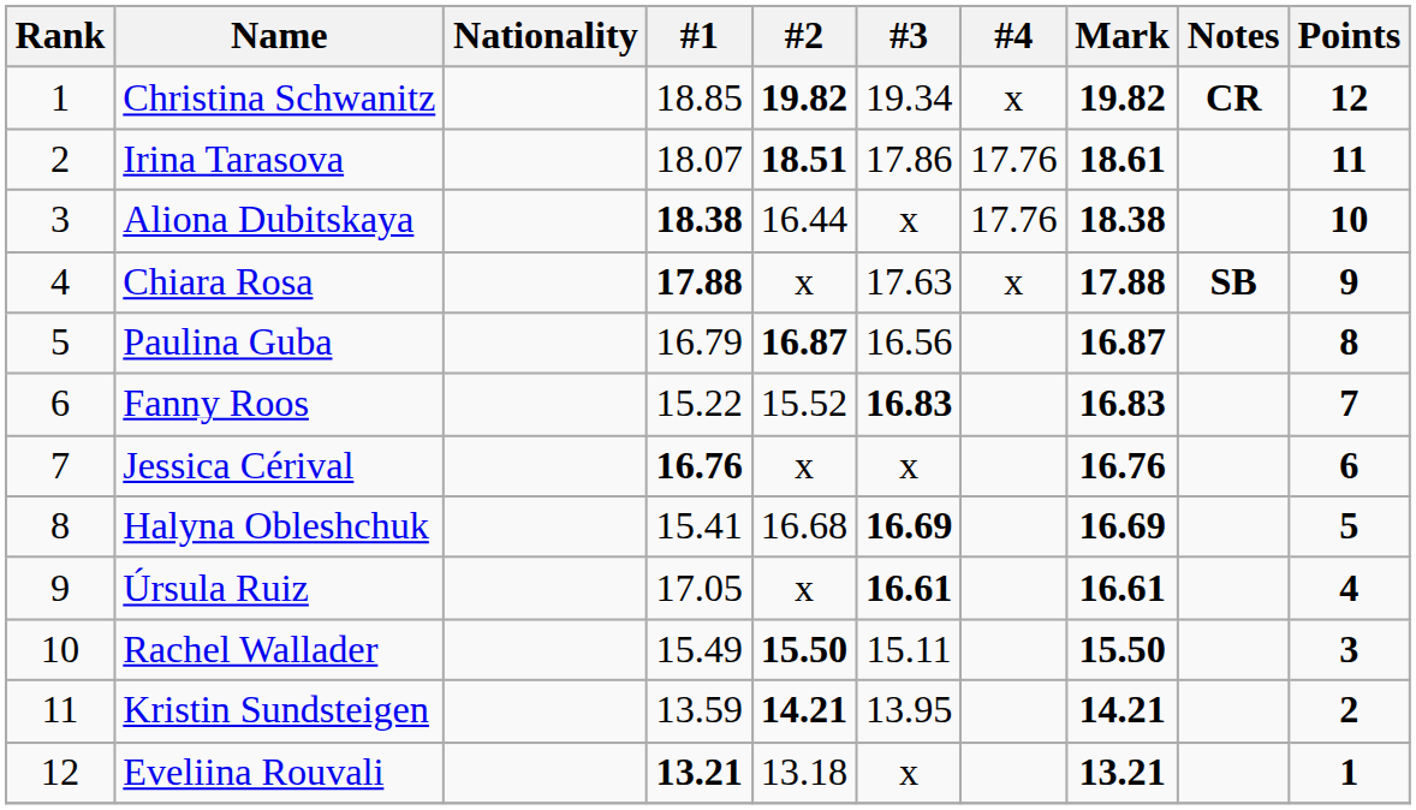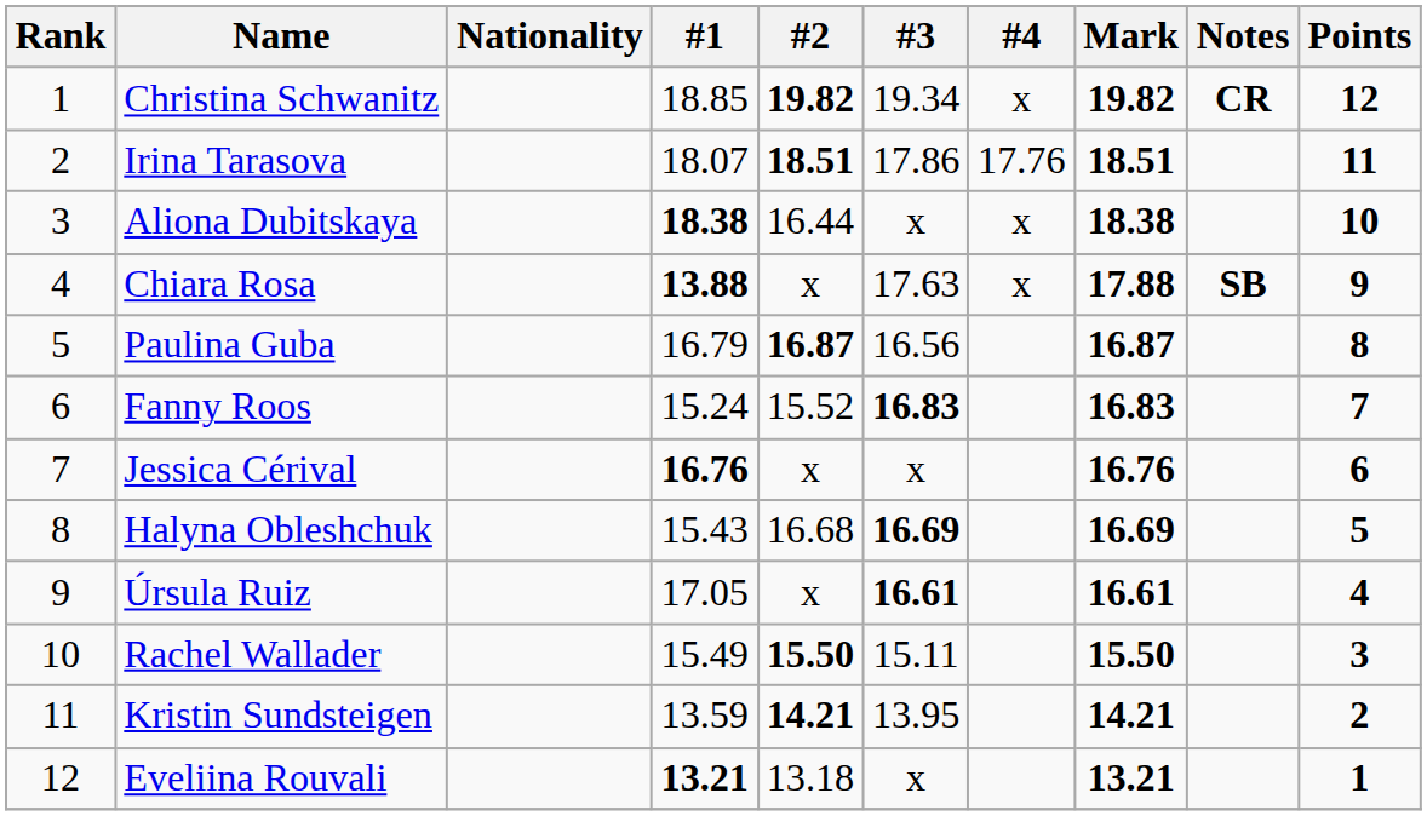Irina Tarasova | Mark: 18.61 -> 18.51
Aliona Dubitskaya | #4: 17.76 -> x
Chiara Rosa | #1: 17.88 -> 13.88
Fanny Roos | #1: 15.22 -> 15.24
Halyna Obleshchuk | #1: 15.41 -> 15.43
